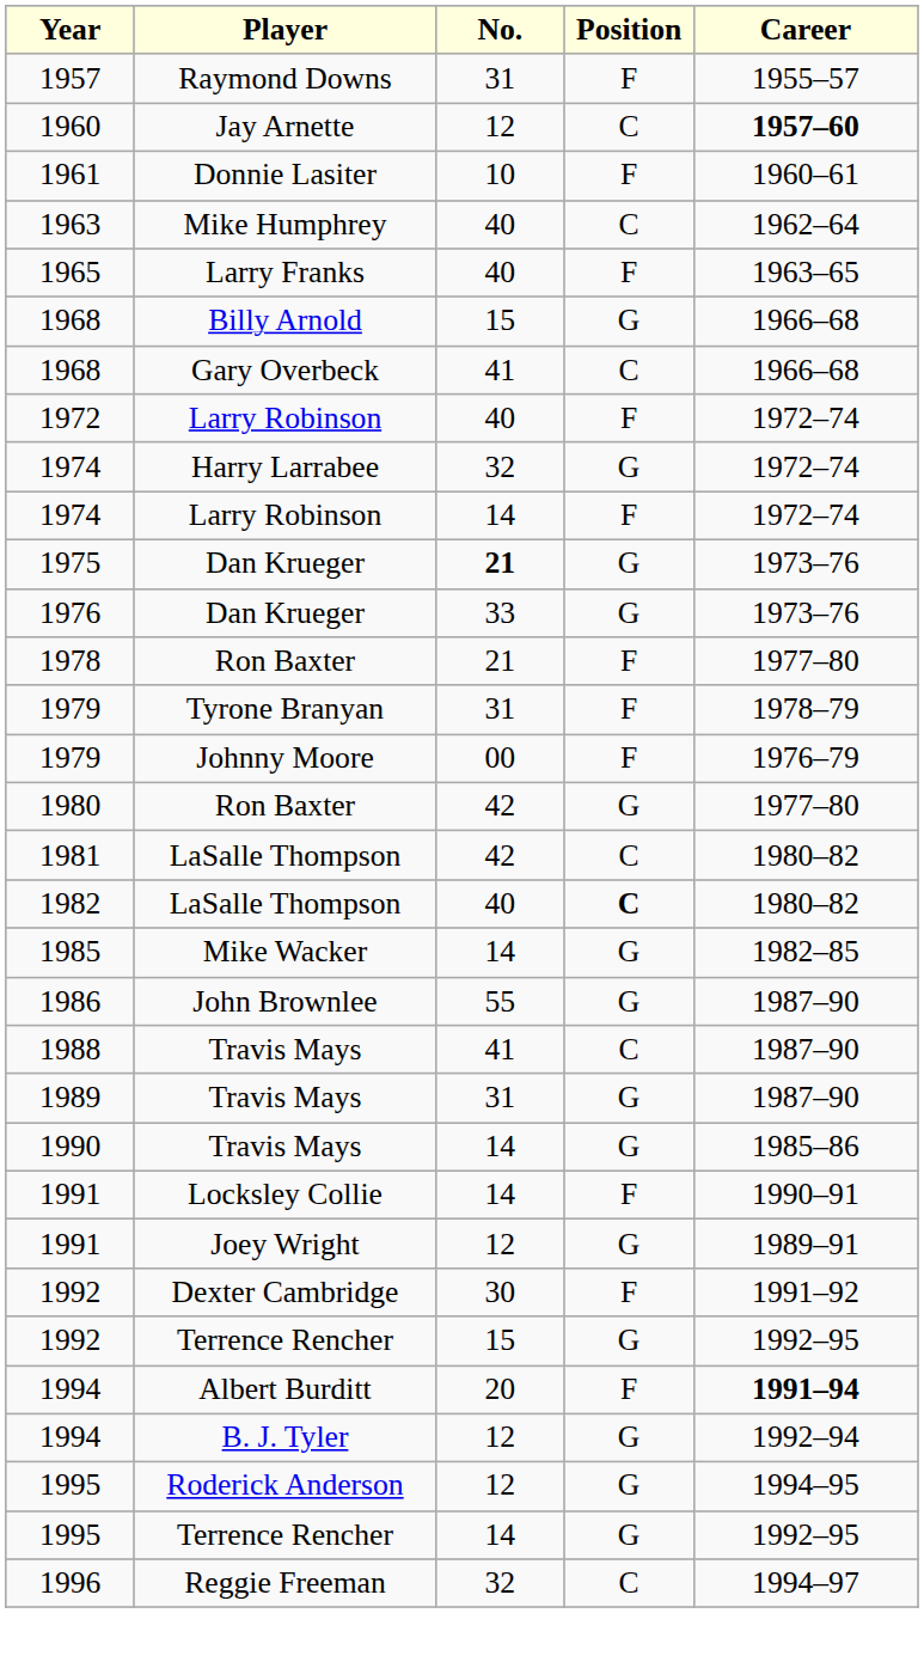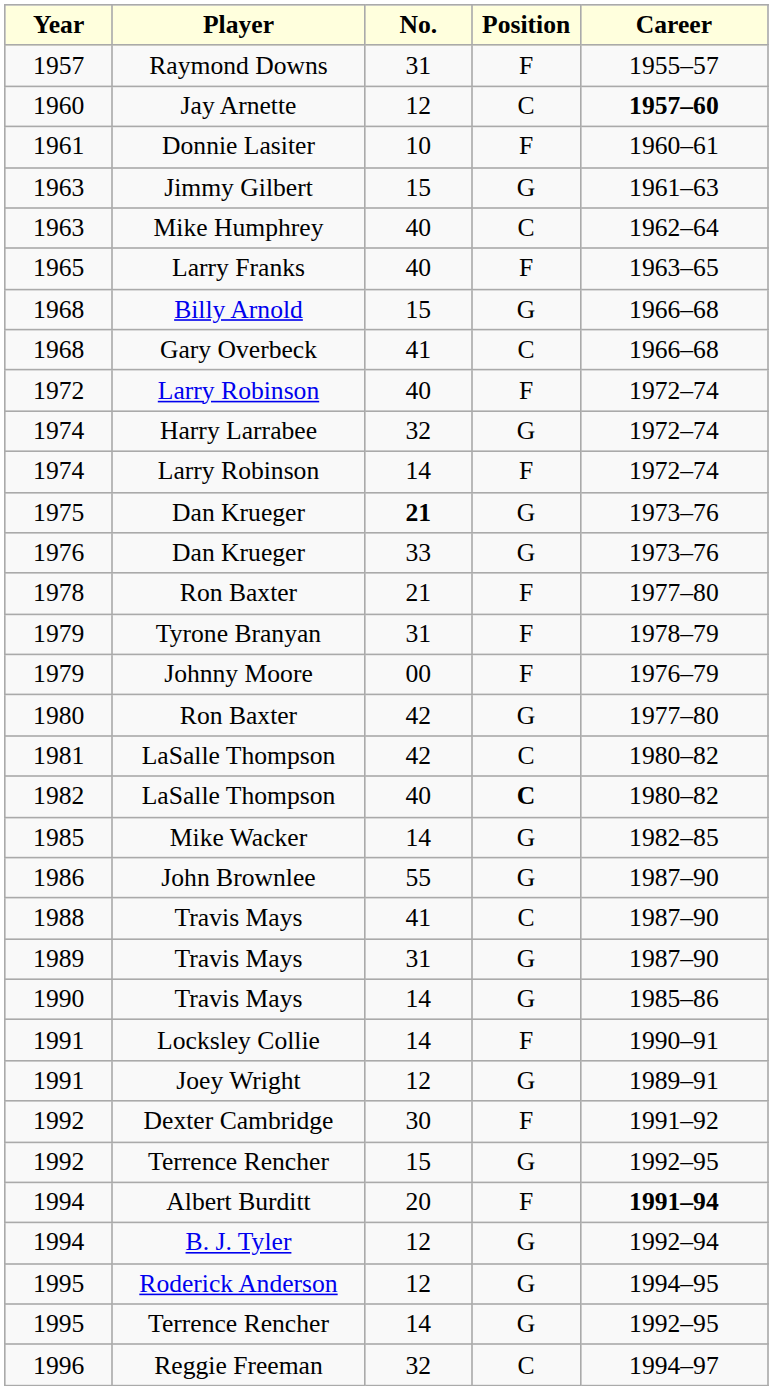+ row: 1963 | Jimmy Gilbert | 15 | G | 1961–63
